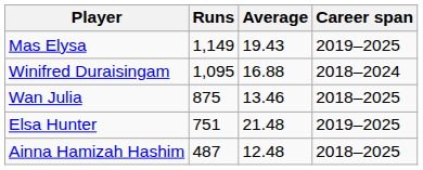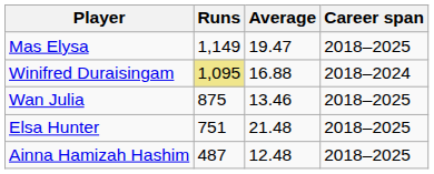Mas Elysa | Average: 19.43 -> 19.47
Mas Elysa | Career span: 2019–2025 -> 2018–2025
Winifred Duraisingam | Runs: no background -> khaki background
Elsa Hunter | Career span: 2019–2025 -> 2018–2025
